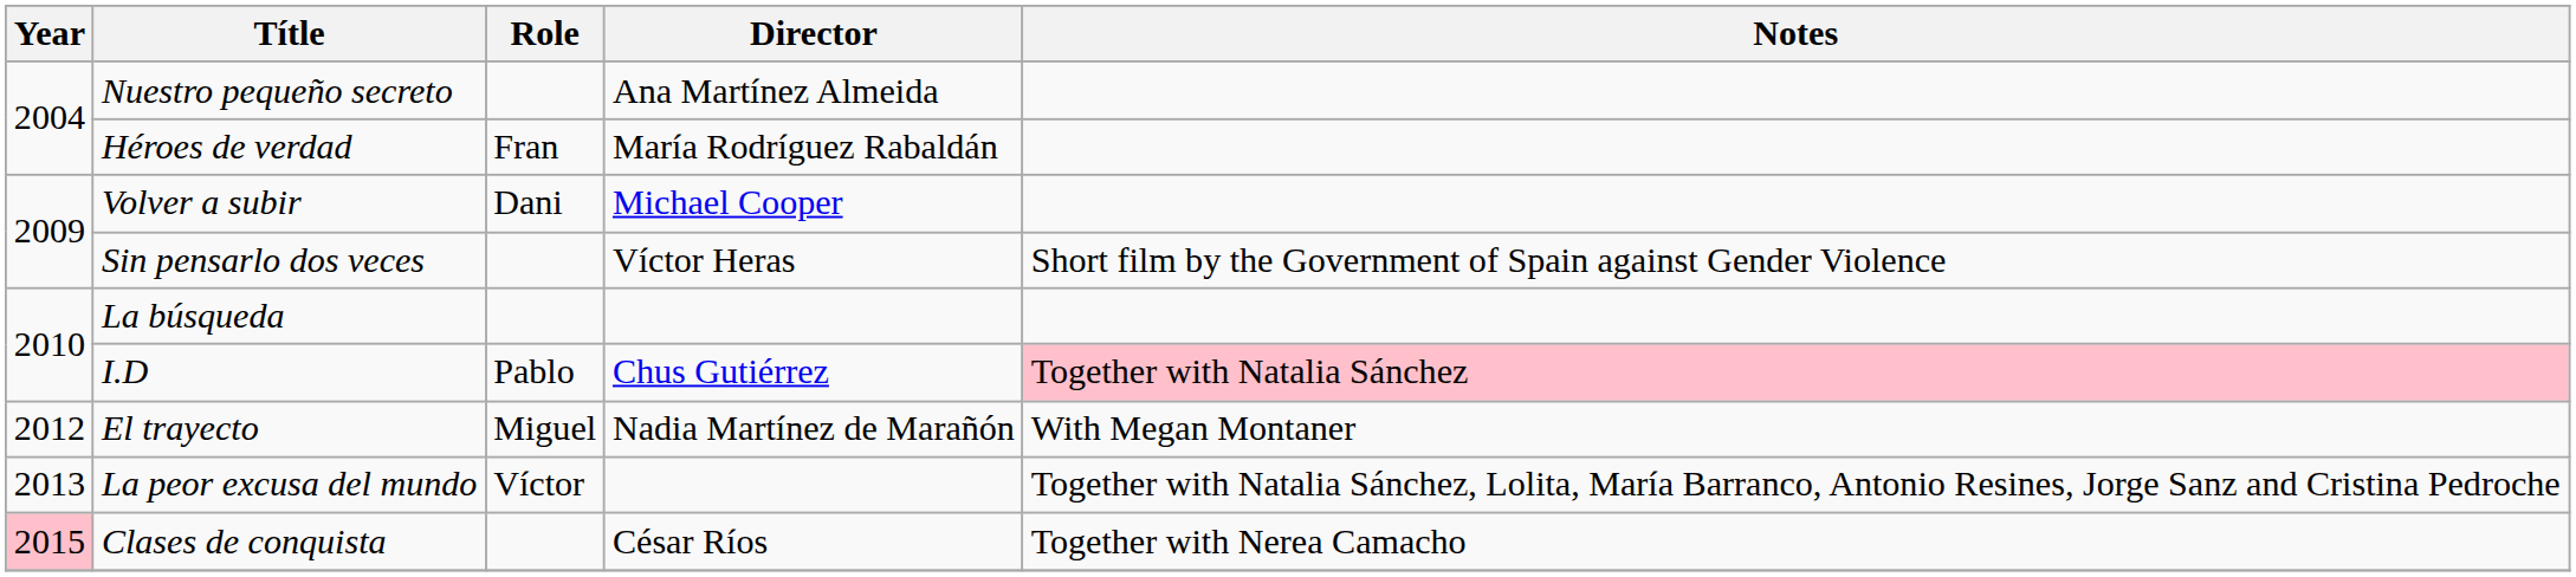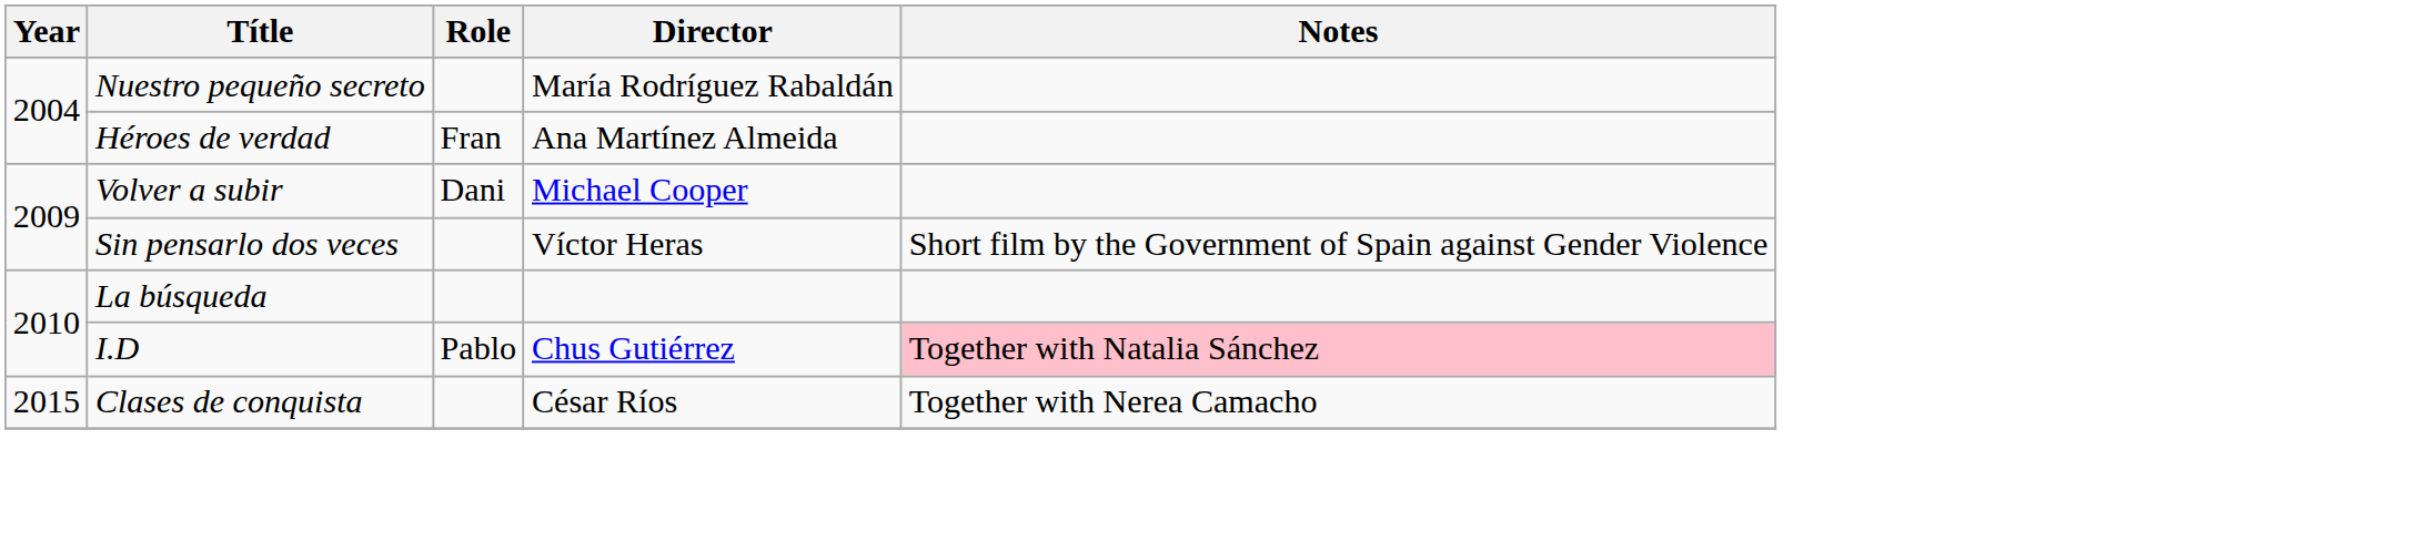Nuestro pequeño secreto | Director: Ana Martínez Almeida -> María Rodríguez Rabaldán
Héroes de verdad | Director: María Rodríguez Rabaldán -> Ana Martínez Almeida
- row: 2012 | El trayecto | Miguel | Nadia Martínez de Marañón | With Megan Montaner
- row: 2013 | La peor excusa del mundo | Víctor | Together with Natalia Sánchez, Lolita, María Barranco, Antonio Resines, Jorge Sanz and Cristina Pedroche
Clases de conquista | Year: pink background -> no background
